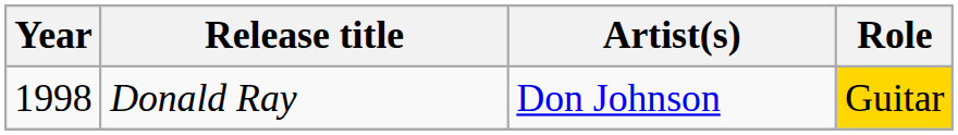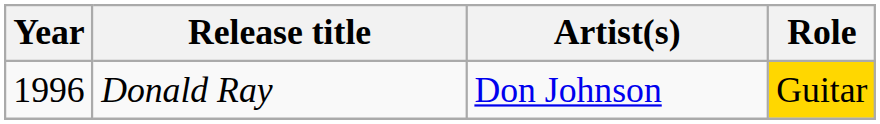Donald Ray | Year: 1998 -> 1996
